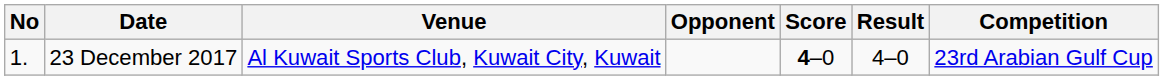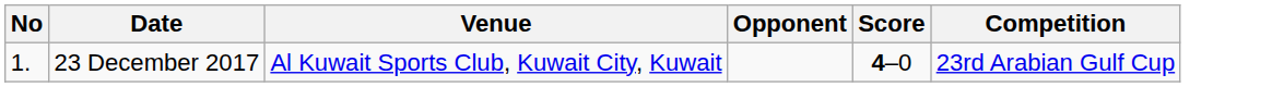- column: Result | 4–0
